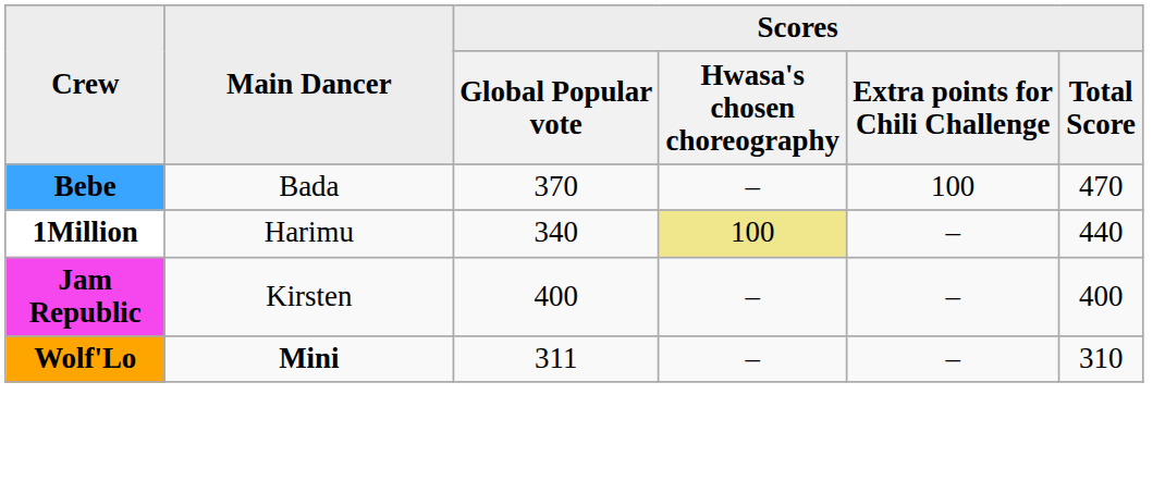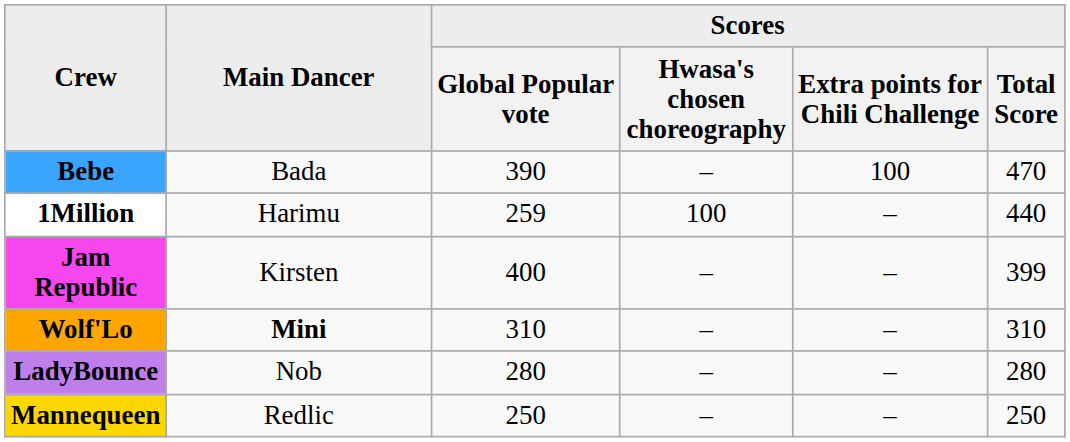Bebe | Scores / Global Popular vote: 370 -> 390
1Million | Scores / Global Popular vote: 340 -> 259
1Million | Scores / Hwasa's chosen choreography: khaki background -> no background
Jam Republic | Scores / Total Score: 400 -> 399
Wolf'Lo | Scores / Global Popular vote: 311 -> 310
+ row: LadyBounce | Nob | 280 | – | – | 280
+ row: Mannequeen | Redlic | 250 | – | – | 250
